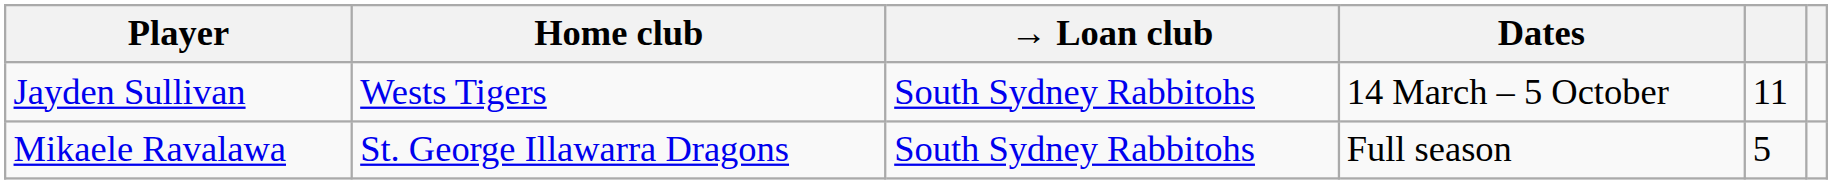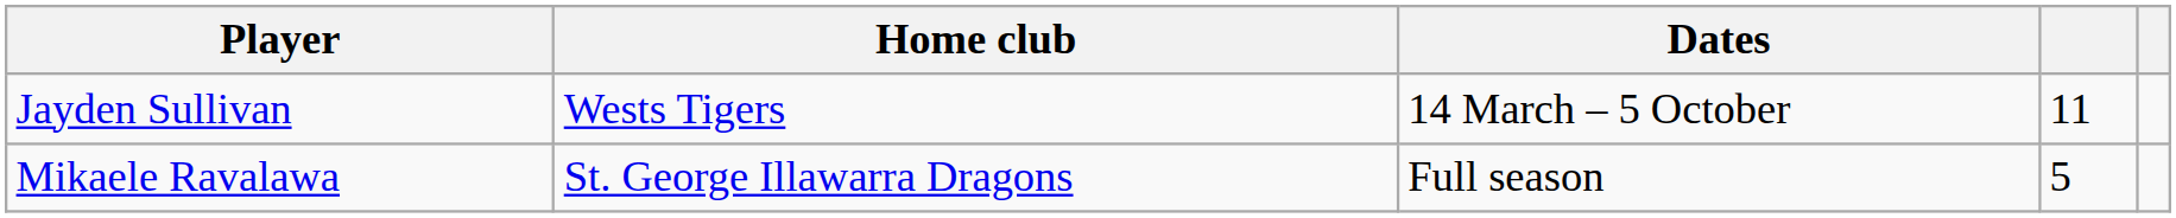- column: → Loan club | South Sydney Rabbitohs | South Sydney Rabbitohs
